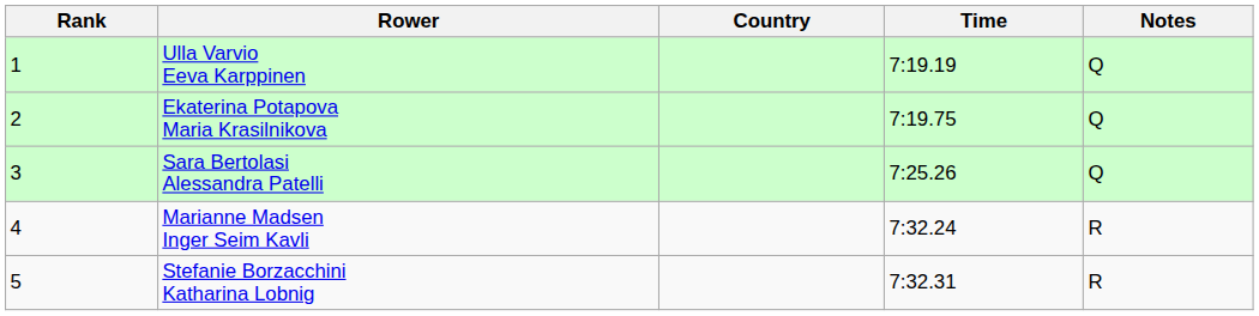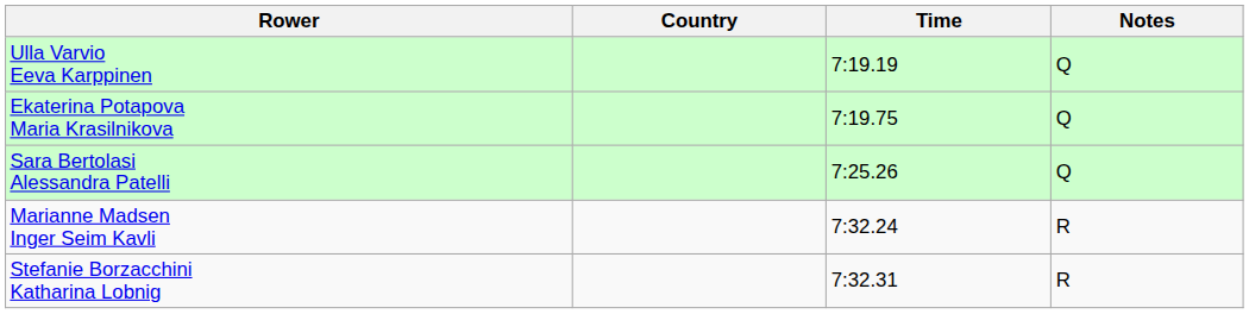- column: Rank | 1 | 2 | 3 | 4 | 5
